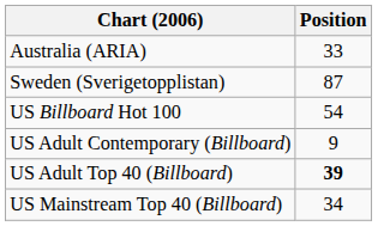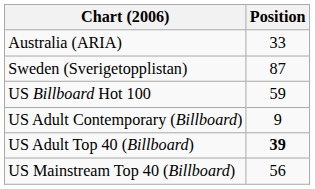US Billboard Hot 100 | Position: 54 -> 59
US Mainstream Top 40 (Billboard) | Position: 34 -> 56
